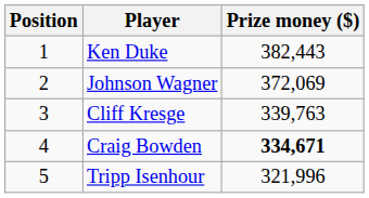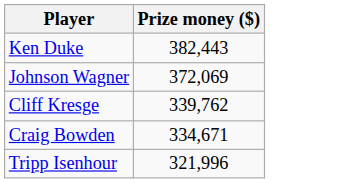- column: Position | 1 | 2 | 3 | 4 | 5
Cliff Kresge | Prize money ($): 339,763 -> 339,762
Craig Bowden | Prize money ($): bold -> normal
